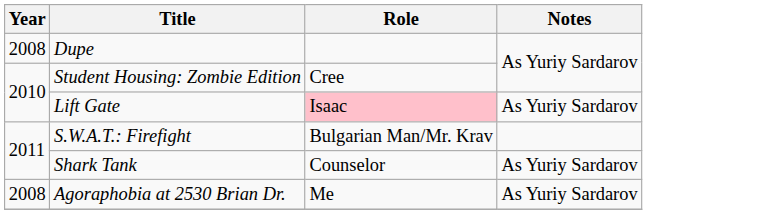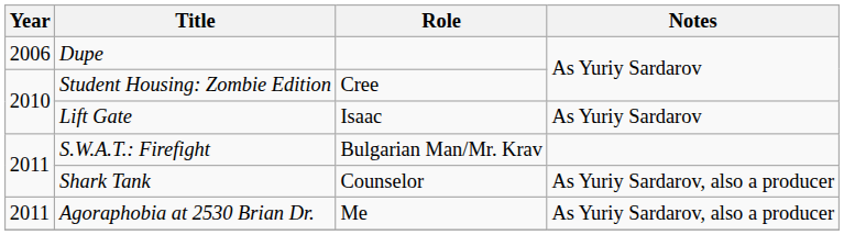Dupe | Year: 2008 -> 2006
Lift Gate | Role: pink background -> no background
Shark Tank | Notes: As Yuriy Sardarov -> As Yuriy Sardarov, also a producer
Agoraphobia at 2530 Brian Dr. | Year: 2008 -> 2011
Agoraphobia at 2530 Brian Dr. | Notes: As Yuriy Sardarov -> As Yuriy Sardarov, also a producer
